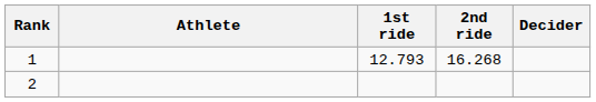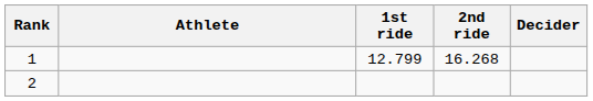1 | 1st ride: 12.793 -> 12.799
